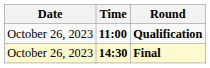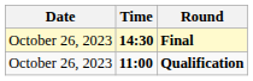rows swapped: Qualification <-> Final
